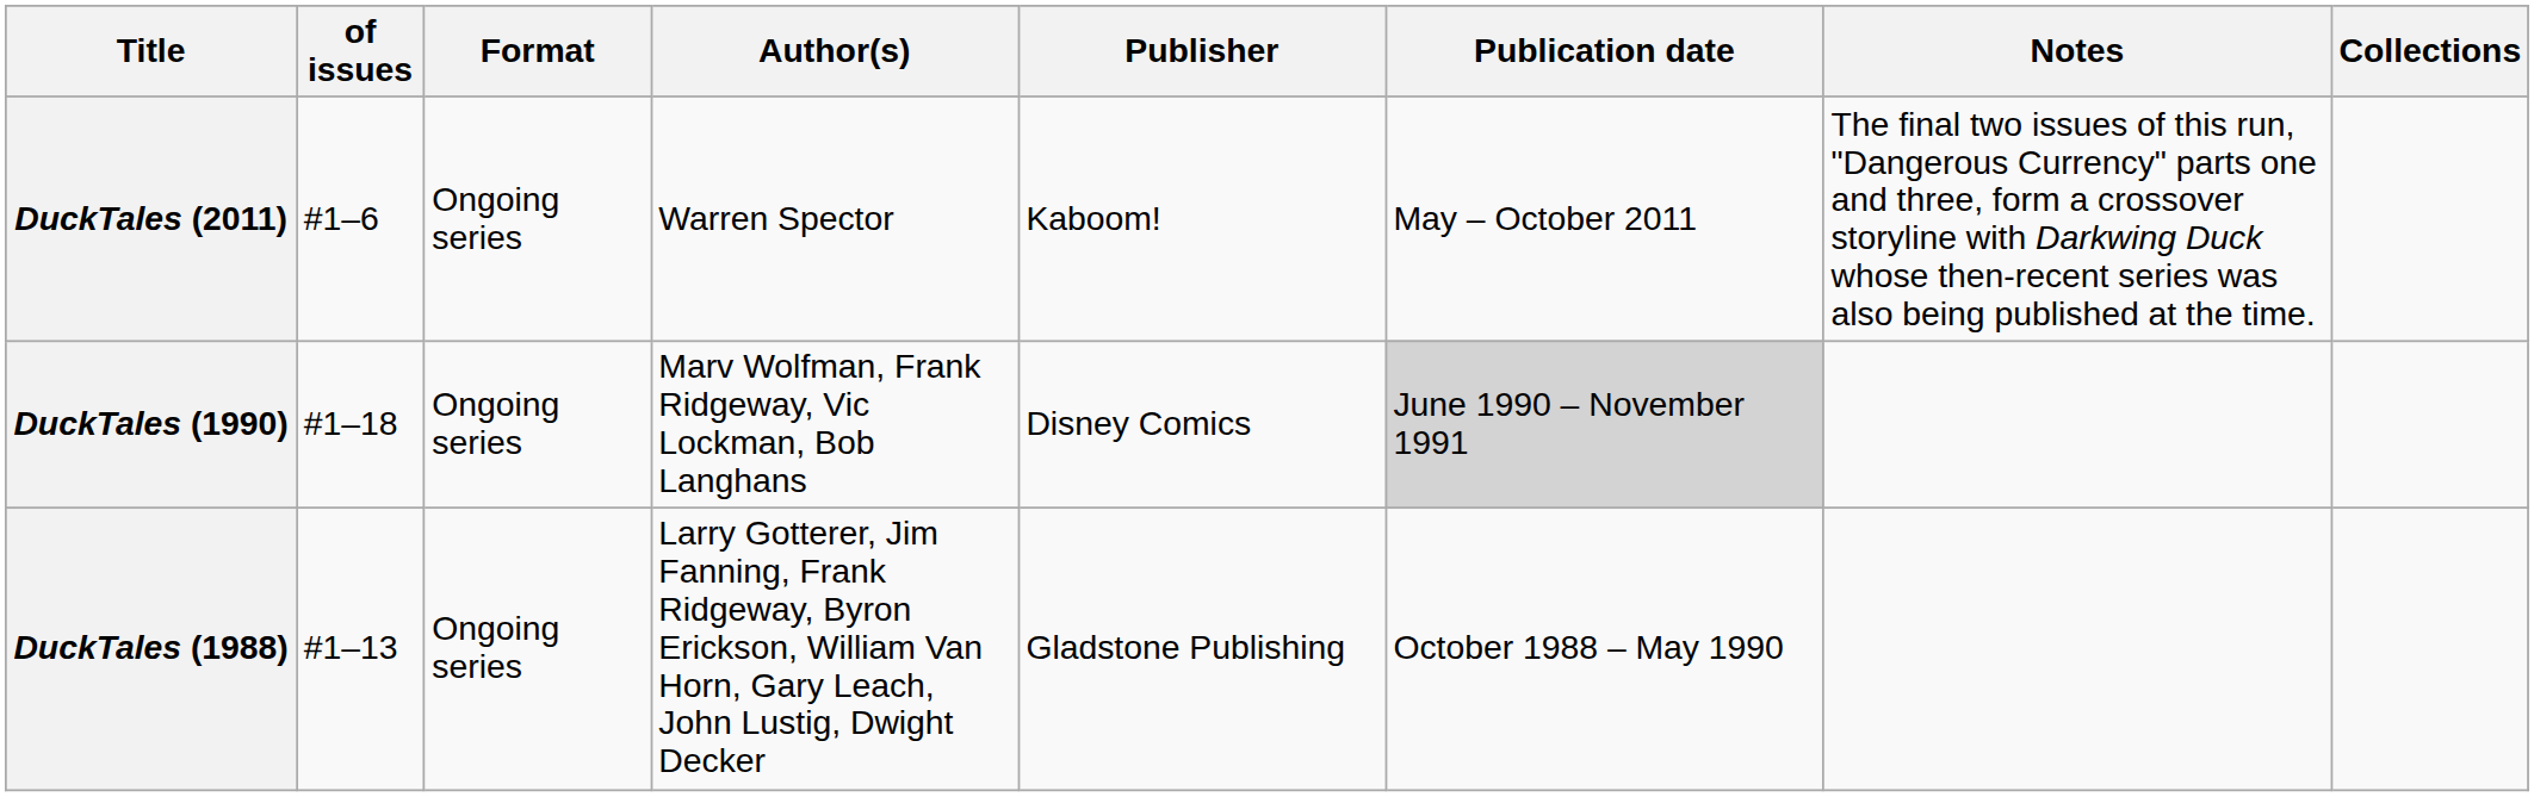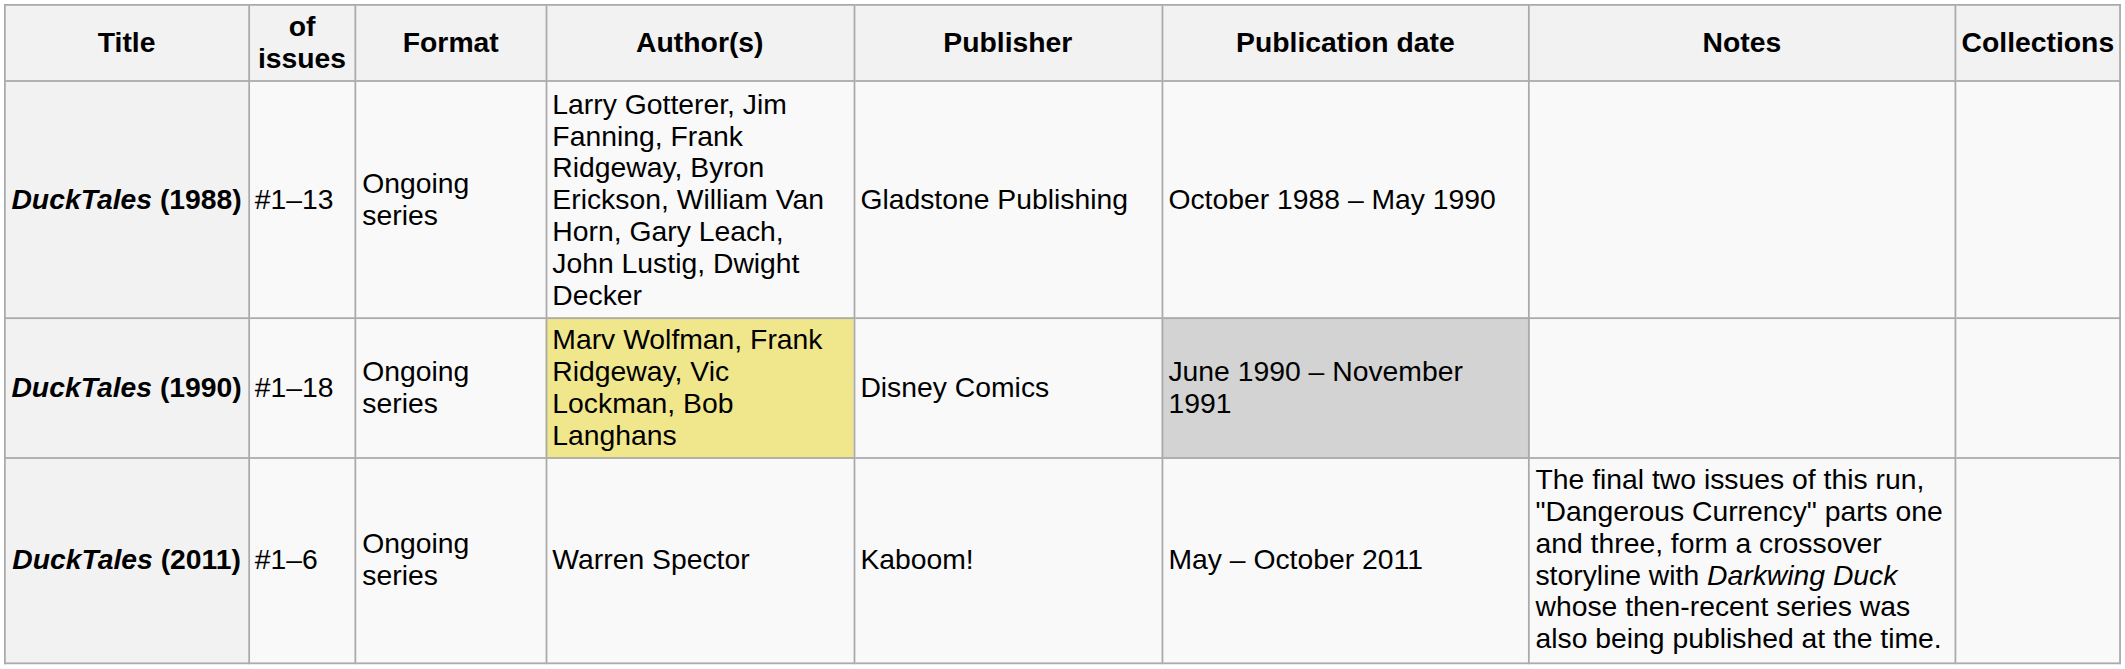rows swapped: DuckTales (1988) <-> DuckTales (2011)
DuckTales (1990) | Author(s): no background -> khaki background
